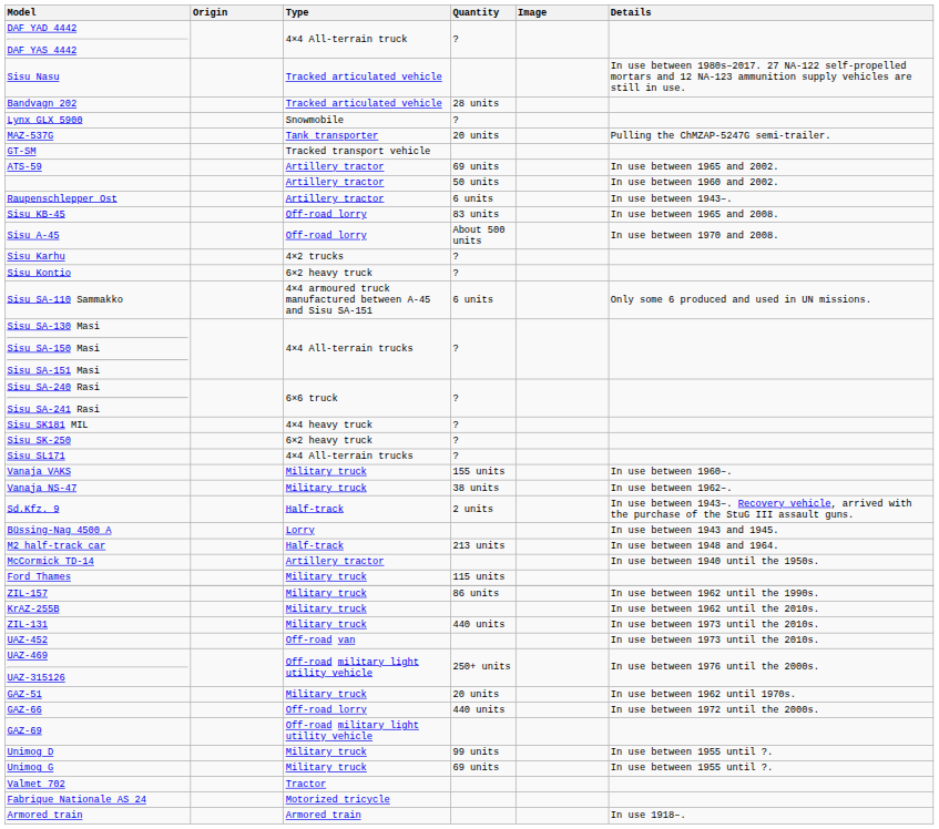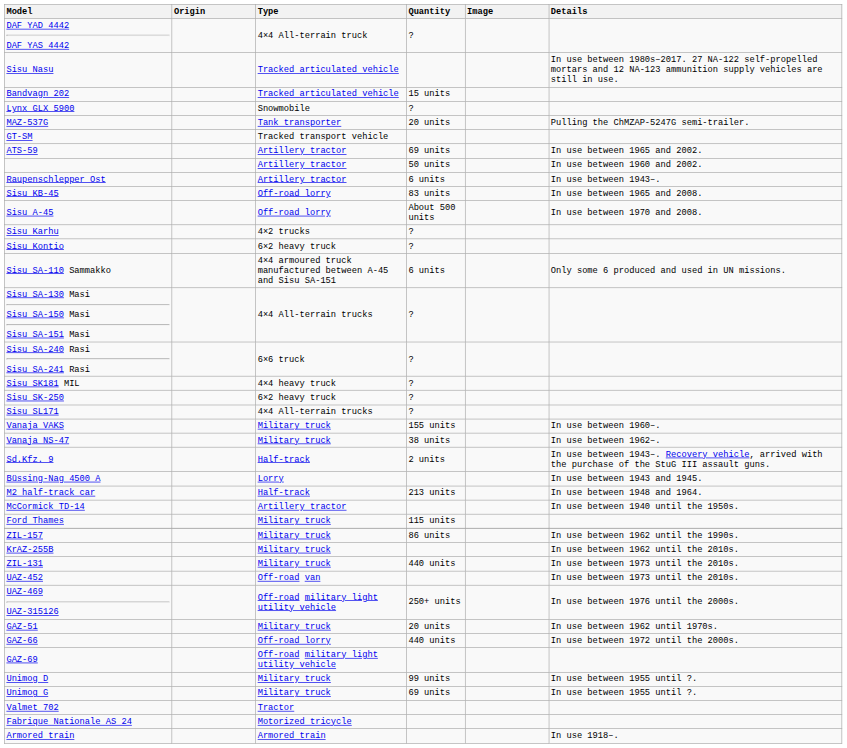Bandvagn 202 | Quantity: 28 units -> 15 units
